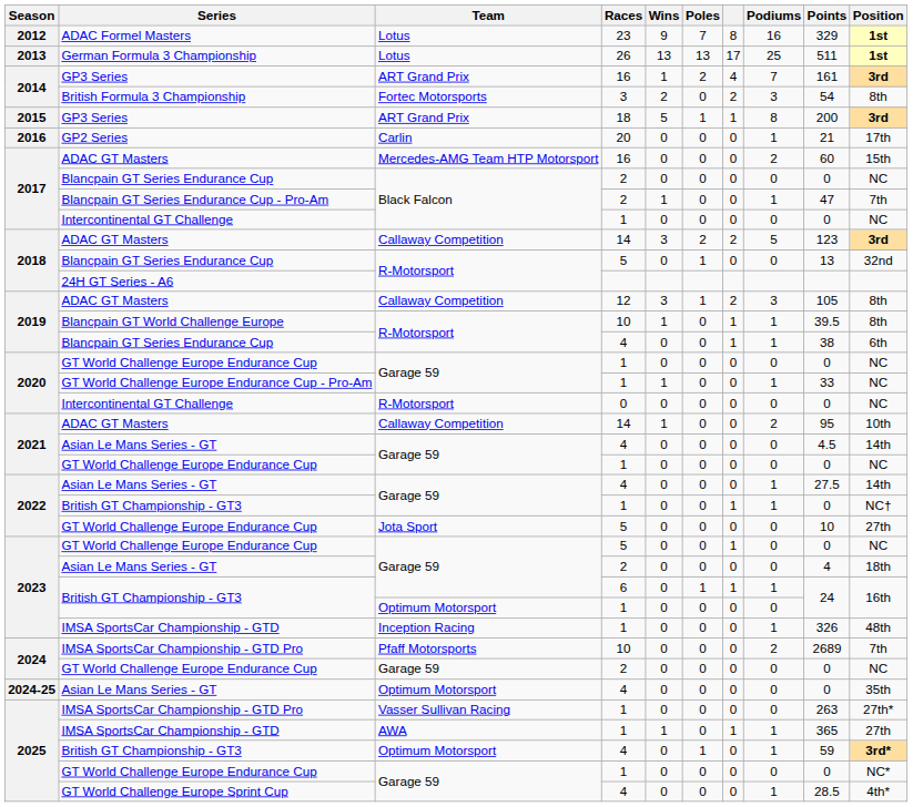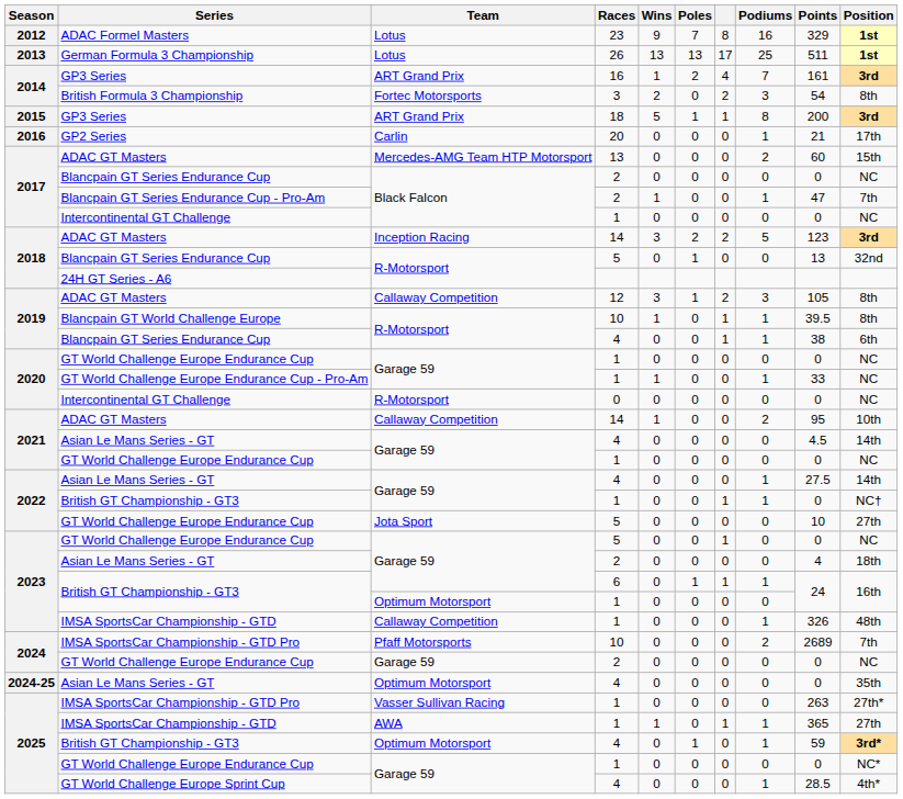2017 / ADAC GT Masters | Races: 16 -> 13
2018 / ADAC GT Masters | Team: Callaway Competition -> Inception Racing
2023 / IMSA SportsCar Championship - GTD | Team: Inception Racing -> Callaway Competition
